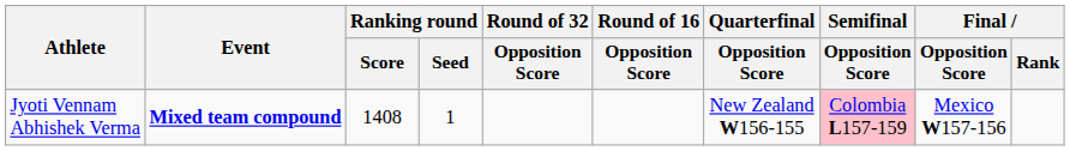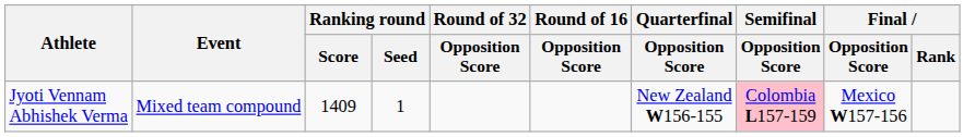Jyoti Vennam Abhishek Verma | Event: bold -> normal
Jyoti Vennam Abhishek Verma | Ranking round / Score: 1408 -> 1409
